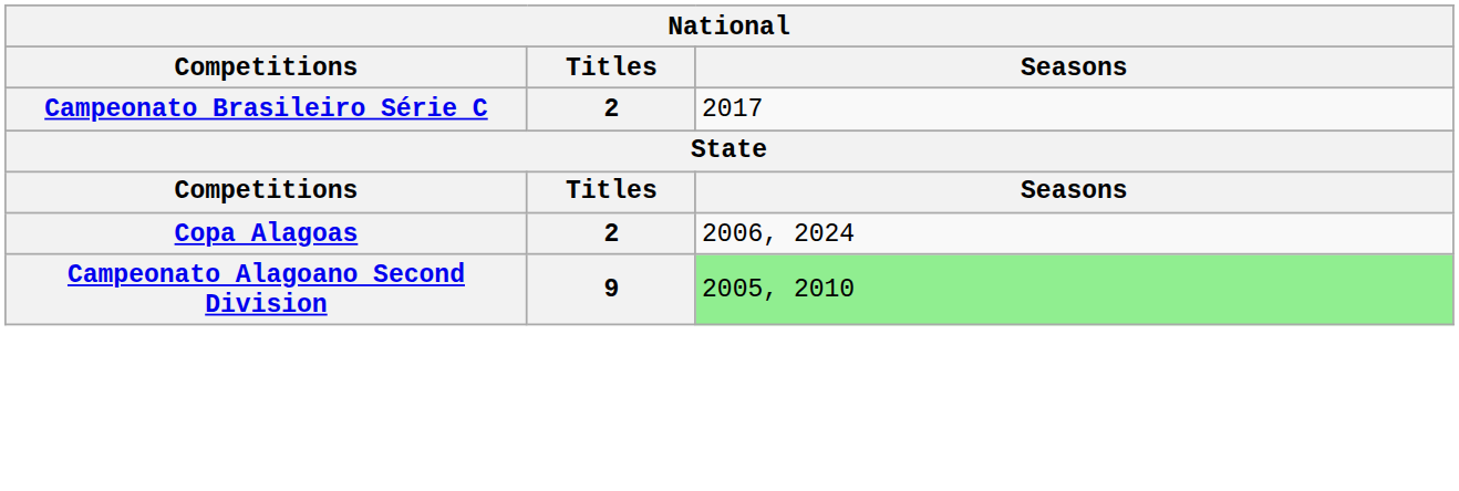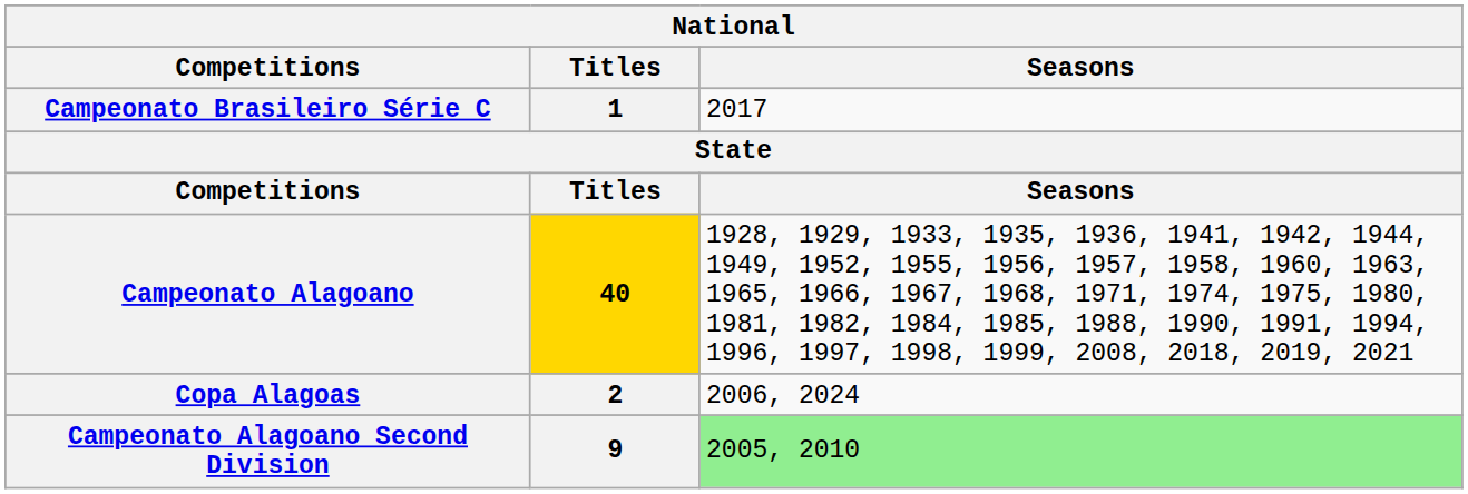Campeonato Brasileiro Série C | Titles: 2 -> 1
+ row: Campeonato Alagoano | 40 | 1928, 1929, 1933, 1935, 1936, 1941, 1942, 1944, 1949, 1952, 1955, 1956, 1957, 1958, 1960, 1963, 1965, 1966, 1967, 1968, 1971, 1974, 1975, 1980, 1981, 1982, 1984, 1985, 1988, 1990, 1991, 1994, 1996, 1997, 1998, 1999, 2008, 2018, 2019, 2021
